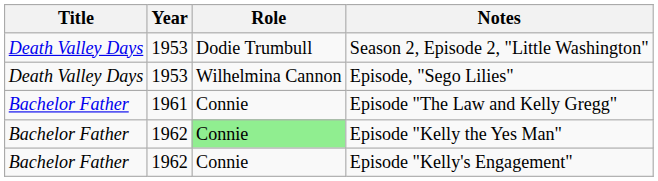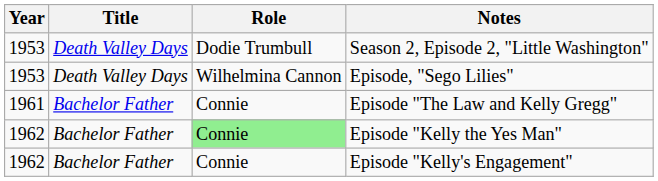columns swapped: Year <-> Title
